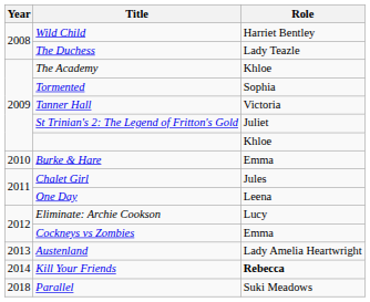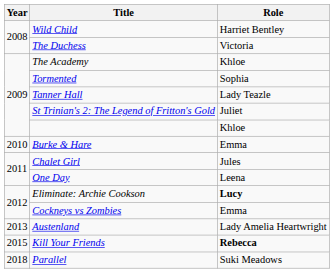The Duchess | Role: Lady Teazle -> Victoria
Tanner Hall | Role: Victoria -> Lady Teazle
Eliminate: Archie Cookson | Role: normal -> bold
Kill Your Friends | Year: 2014 -> 2015
